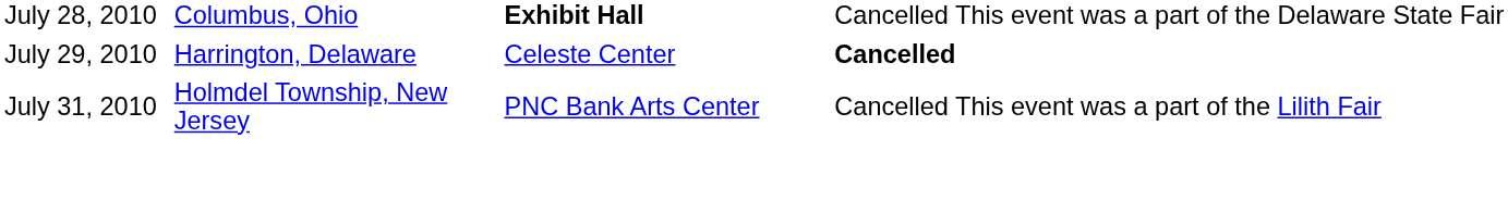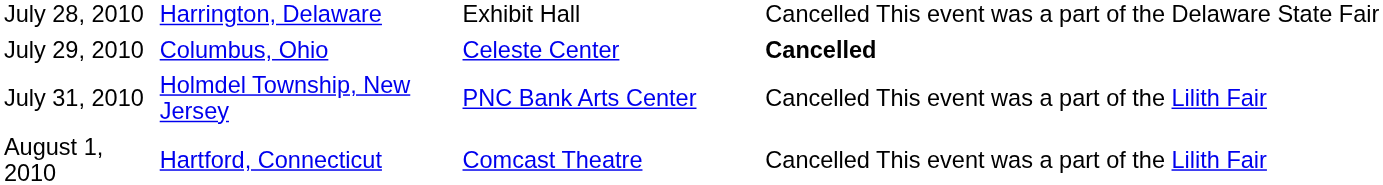July 28, 2010 | column 2: Columbus, Ohio -> Harrington, Delaware
July 28, 2010 | column 3: bold -> normal
July 29, 2010 | column 2: Harrington, Delaware -> Columbus, Ohio
+ row: August 1, 2010 | Hartford, Connecticut | Comcast Theatre | Cancelled This event was a part of the Lilith Fair
